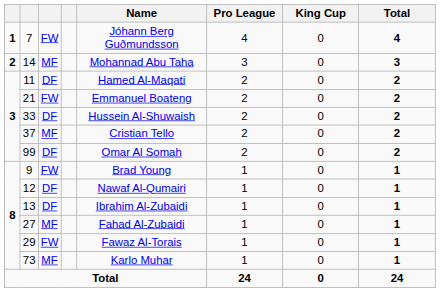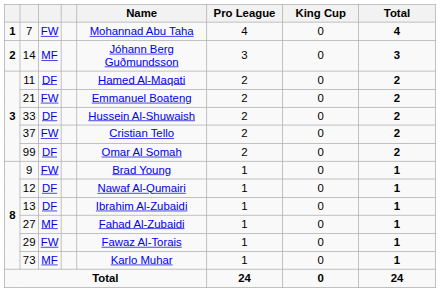7 | Name: Jóhann Berg Guðmundsson -> Mohannad Abu Taha
14 | Name: Mohannad Abu Taha -> Jóhann Berg Guðmundsson
37 | column 3: MF -> FW
